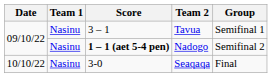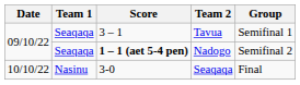Tavua | Team 1: Nasinu -> Seaqaqa
Nadogo | Team 1: Nasinu -> Seaqaqa
